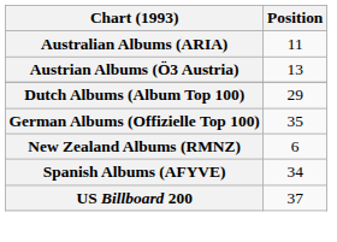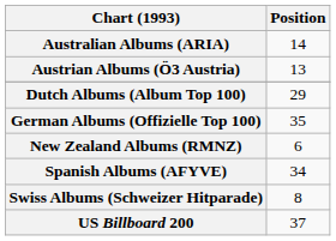Australian Albums (ARIA) | Position: 11 -> 14
+ row: Swiss Albums (Schweizer Hitparade) | 8
